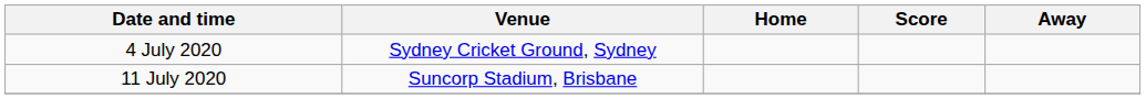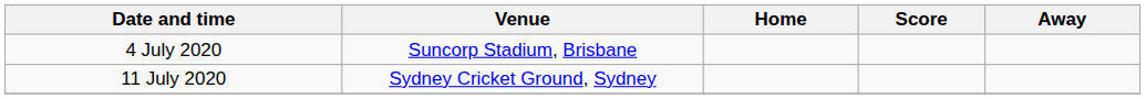4 July 2020 | Venue: Sydney Cricket Ground, Sydney -> Suncorp Stadium, Brisbane
11 July 2020 | Venue: Suncorp Stadium, Brisbane -> Sydney Cricket Ground, Sydney
